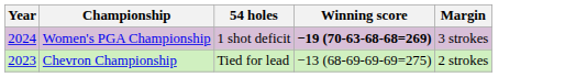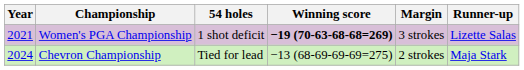+ column: Runner-up | Lizette Salas | Maja Stark
Women's PGA Championship | Year: 2024 -> 2021
Chevron Championship | Year: 2023 -> 2024
